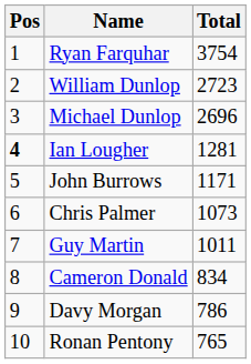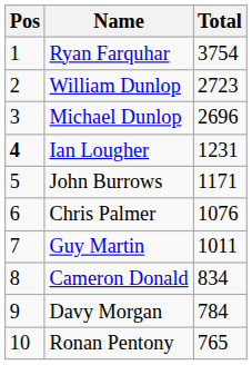Ian Lougher | Total: 1281 -> 1231
Chris Palmer | Total: 1073 -> 1076
Davy Morgan | Total: 786 -> 784
